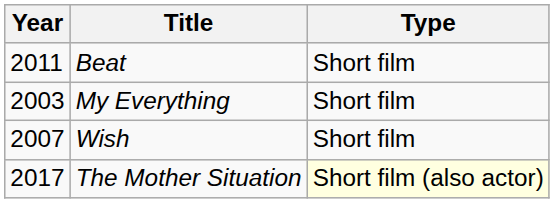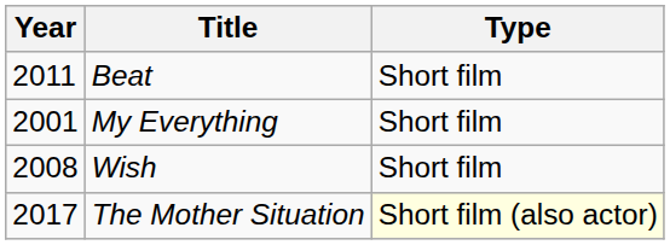My Everything | Year: 2003 -> 2001
Wish | Year: 2007 -> 2008
